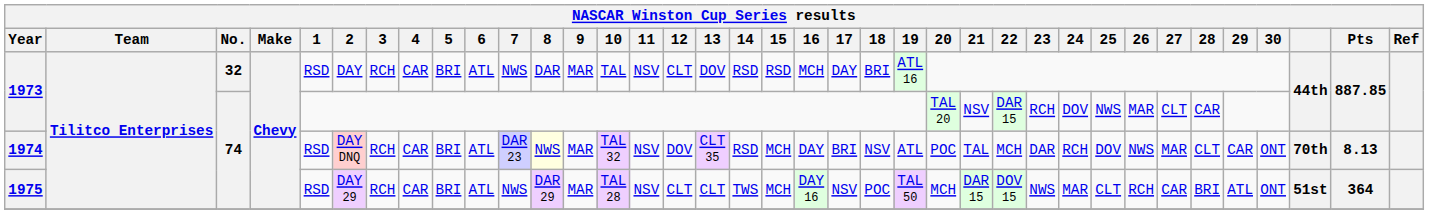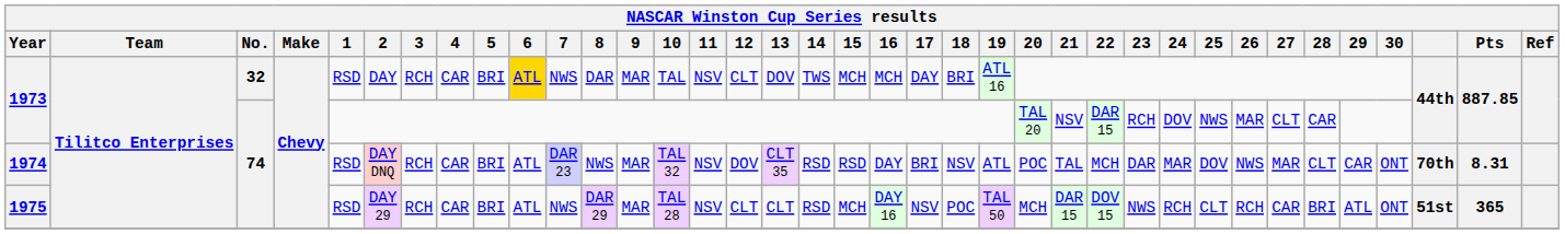1973 / 32 | 6: no background -> gold background
1973 / 32 | 14: RSD -> TWS
1973 / 32 | 15: RSD -> MCH
1974 | 8: lightyellow background -> no background
1974 | 15: MCH -> RSD
1974 | 24: RCH -> MAR
1974 | Pts: 8.13 -> 8.31
1975 | 14: TWS -> RSD
1975 | 24: MAR -> RCH
1975 | Pts: 364 -> 365
